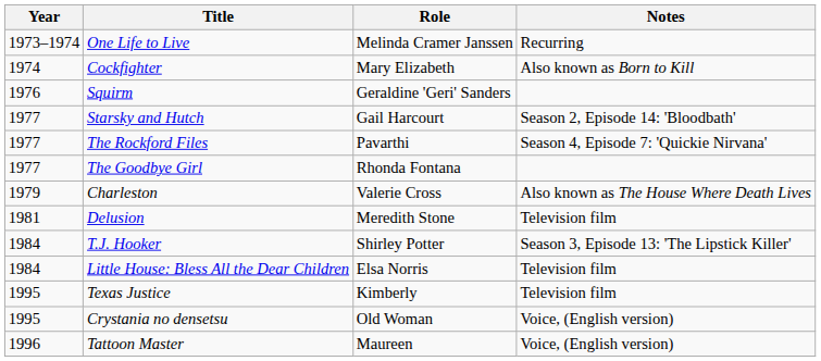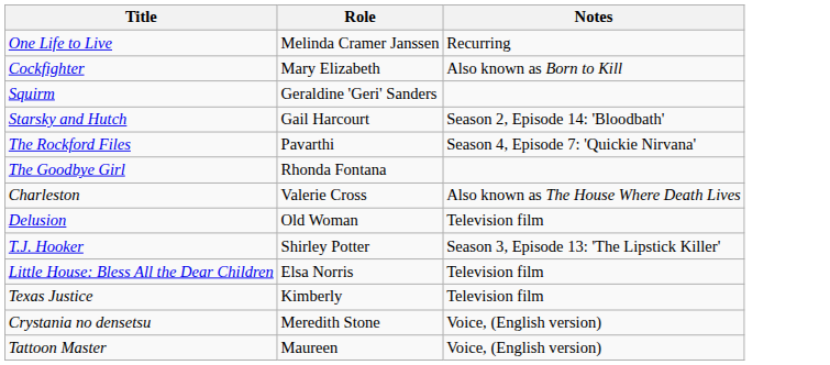- column: Year | 1973–1974 | 1974 | 1976 | 1977 | 1977 | 1977 | 1979 | 1981 | 1984 | 1984 | 1995 | 1995 | 1996
Delusion | Role: Meredith Stone -> Old Woman
Crystania no densetsu | Role: Old Woman -> Meredith Stone
